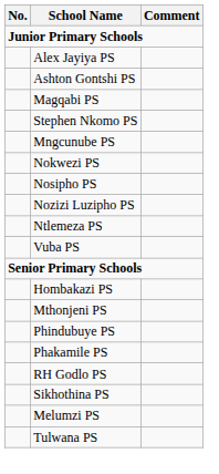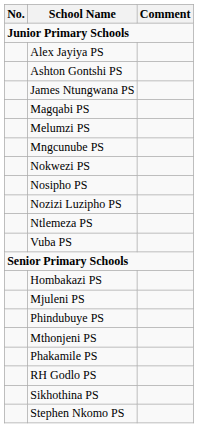+ row: James Ntungwana PS
rows swapped: Melumzi PS <-> Stephen Nkomo PS
+ row: Mjuleni PS
rows swapped: Mthonjeni PS <-> Phindubuye PS
- row: Tulwana PS
